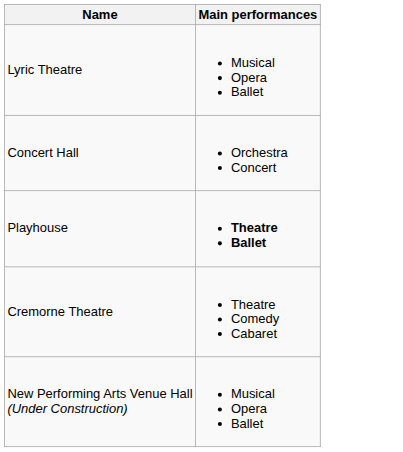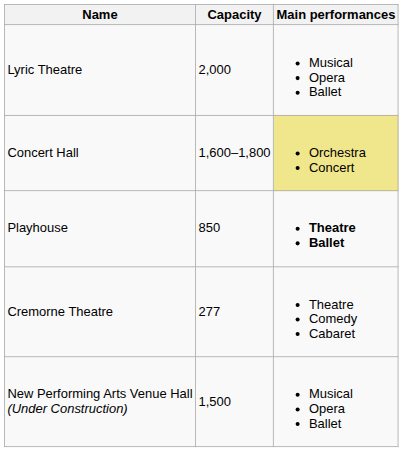+ column: Capacity | 2,000 | 1,600–1,800 | 850 | 277 | 1,500
Concert Hall | Main performances: no background -> khaki background
